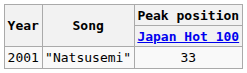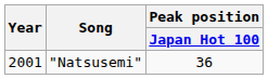"Natsusemi" | Peak position / Japan Hot 100: 33 -> 36
